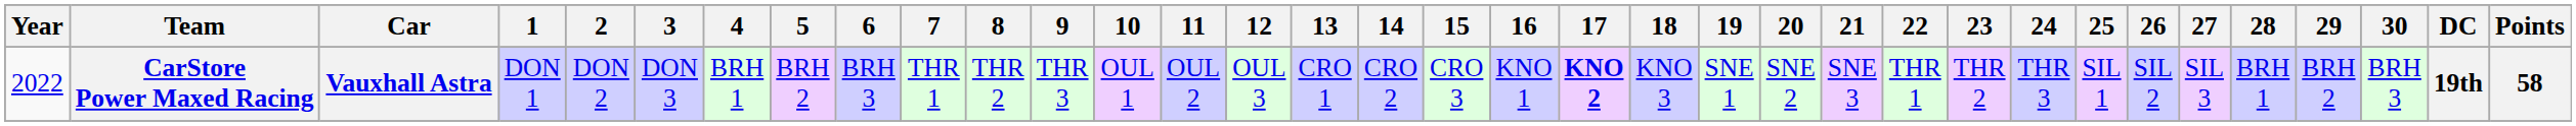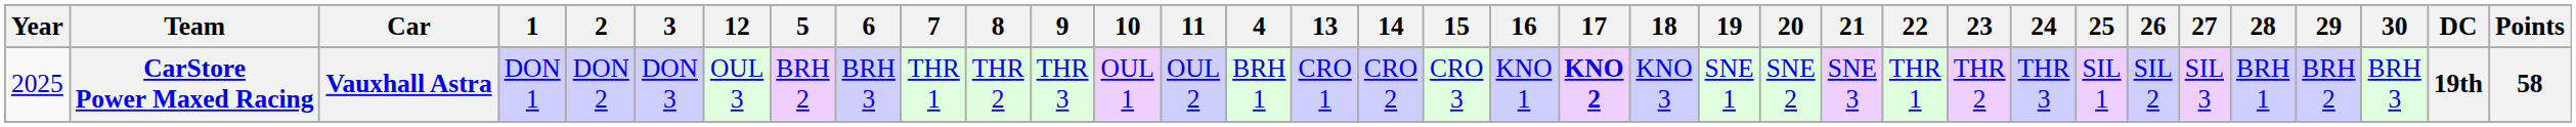columns swapped: 4 <-> 12
CarStore Power Maxed Racing | Year: 2022 -> 2025
